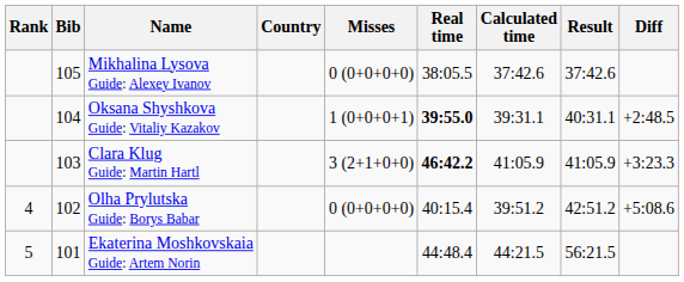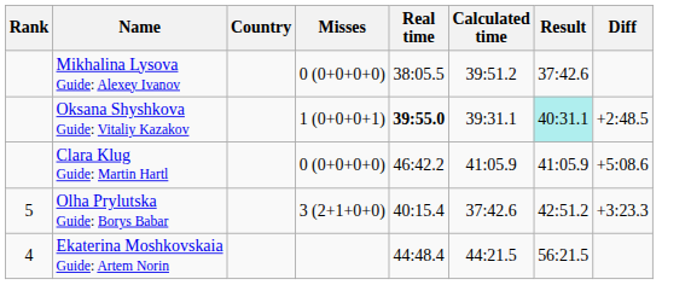- column: Bib | 105 | 104 | 103 | 102 | 101
Mikhalina Lysova Guide: Alexey Ivanov | Calculated time: 37:42.6 -> 39:51.2
Oksana Shyshkova Guide: Vitaliy Kazakov | Result: no background -> paleturquoise background
Clara Klug Guide: Martin Hartl | Misses: 3 (2+1+0+0) -> 0 (0+0+0+0)
Clara Klug Guide: Martin Hartl | Real time: bold -> normal
Clara Klug Guide: Martin Hartl | Diff: +3:23.3 -> +5:08.6
Olha Prylutska Guide: Borys Babar | Rank: 4 -> 5
Olha Prylutska Guide: Borys Babar | Misses: 0 (0+0+0+0) -> 3 (2+1+0+0)
Olha Prylutska Guide: Borys Babar | Calculated time: 39:51.2 -> 37:42.6
Olha Prylutska Guide: Borys Babar | Diff: +5:08.6 -> +3:23.3
Ekaterina Moshkovskaia Guide: Artem Norin | Rank: 5 -> 4
